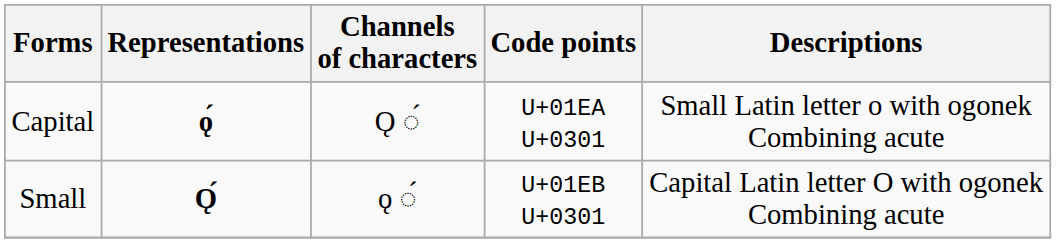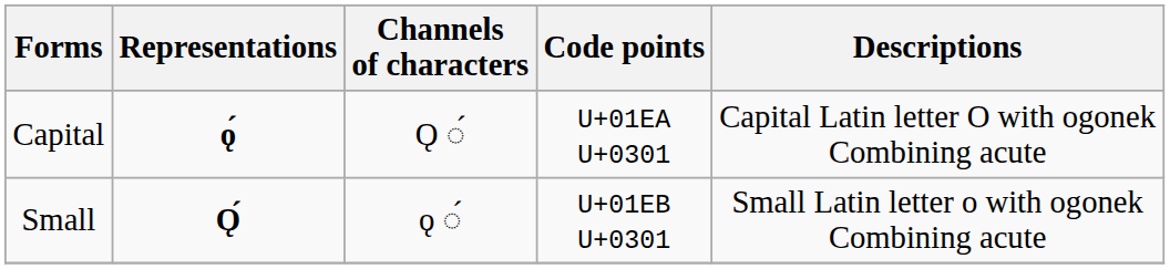Capital | Descriptions: Small Latin letter o with ogonek Combining acute -> Capital Latin letter O with ogonek Combining acute
Small | Descriptions: Capital Latin letter O with ogonek Combining acute -> Small Latin letter o with ogonek Combining acute
